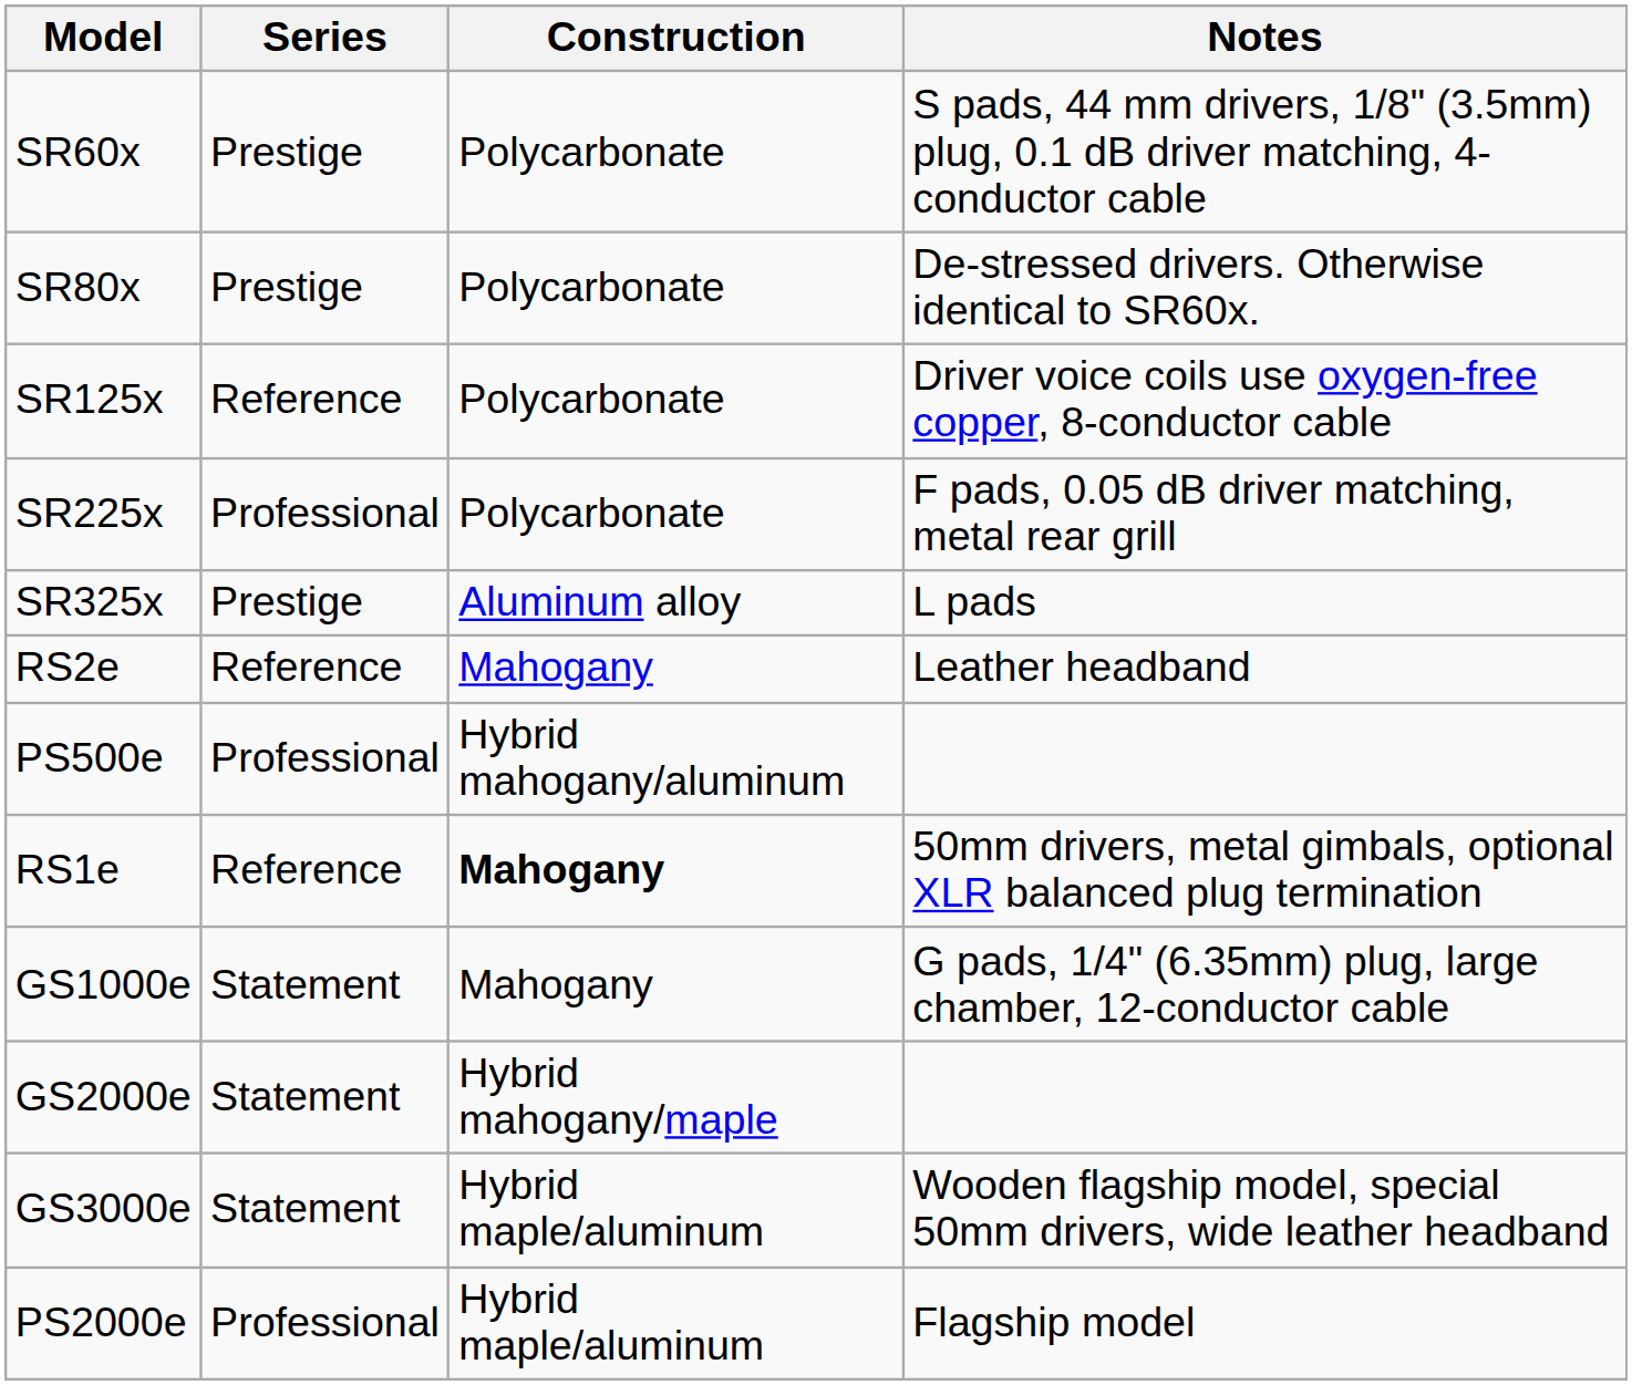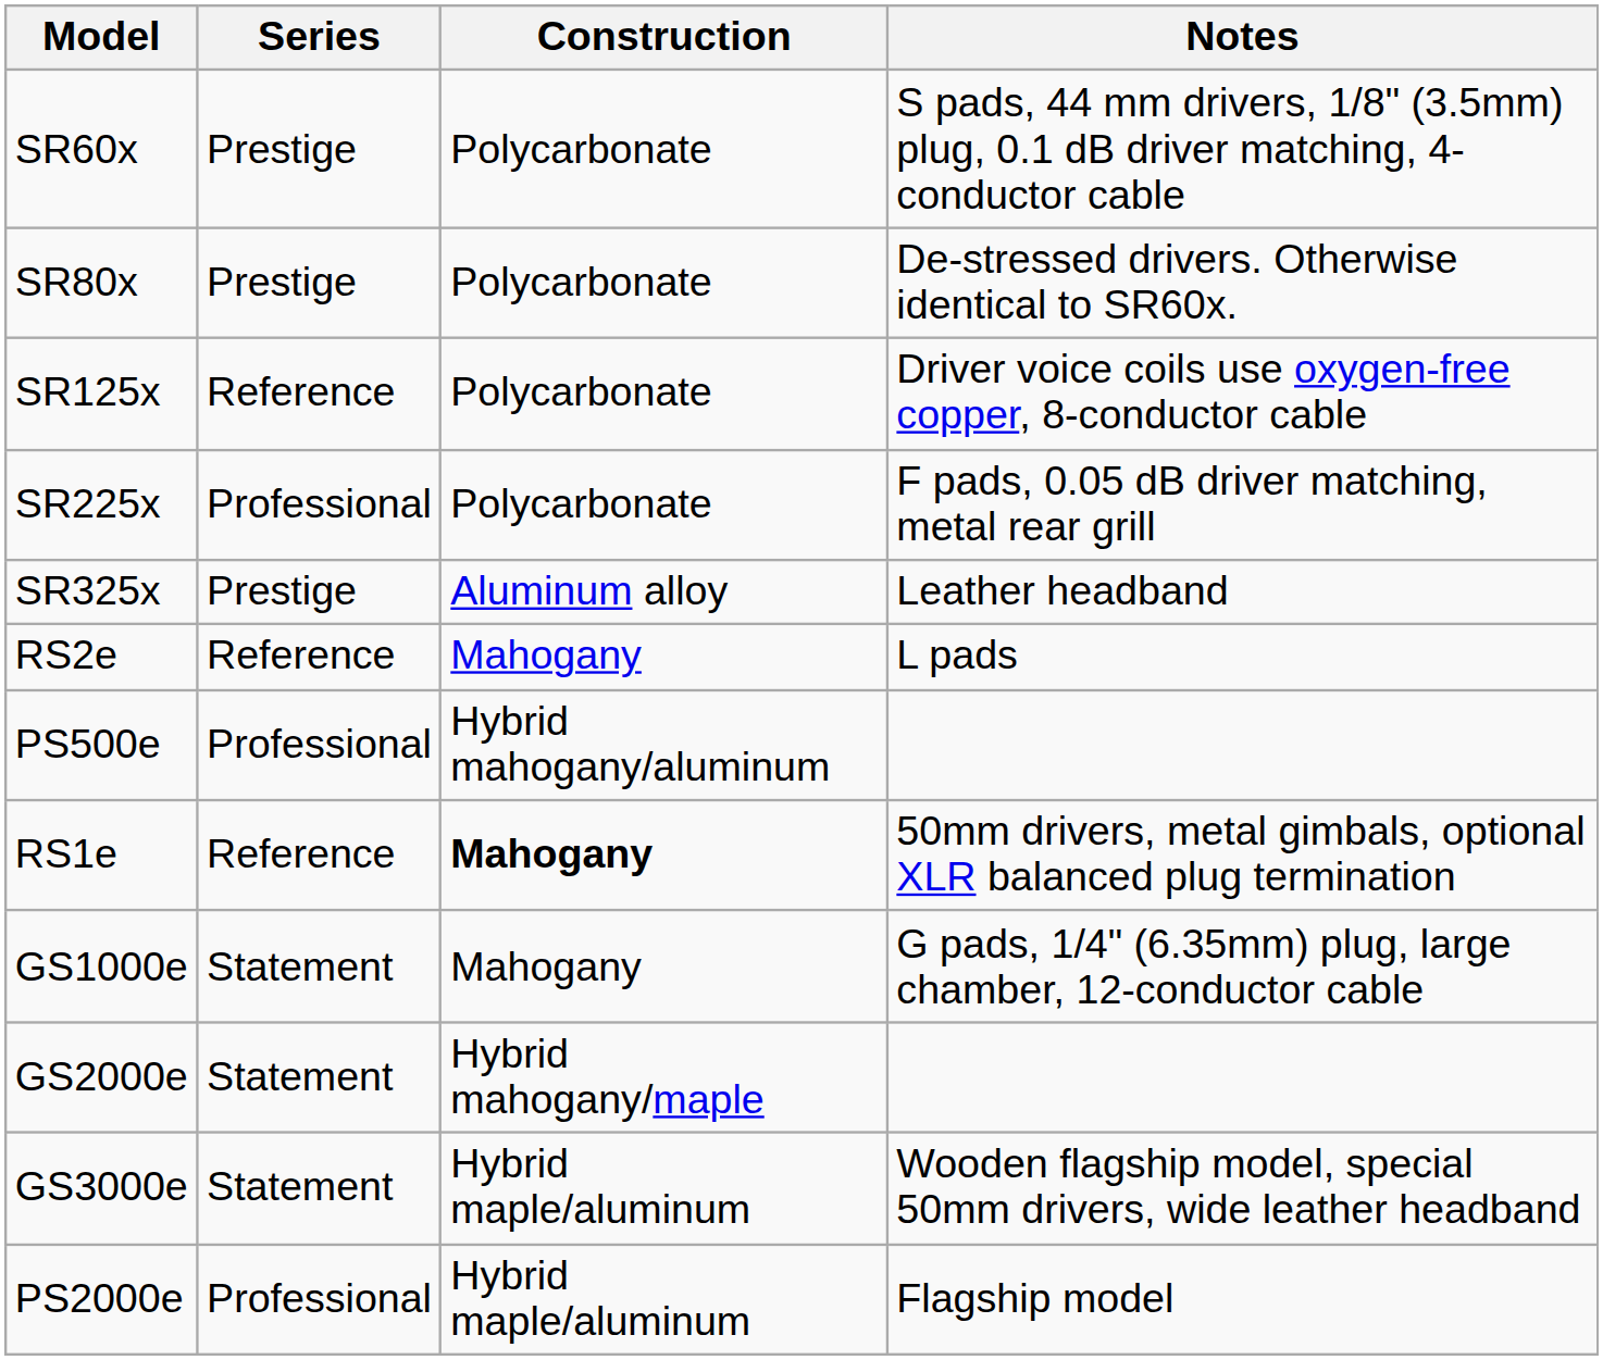SR325x | Notes: L pads -> Leather headband
RS2e | Notes: Leather headband -> L pads
